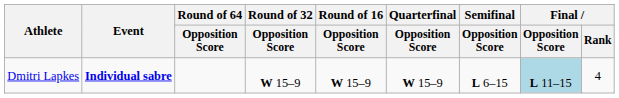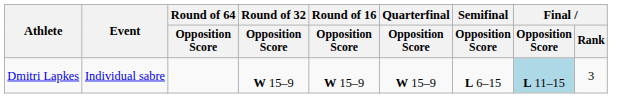Dmitri Lapkes | Event: bold -> normal
Dmitri Lapkes | Final / Rank: 4 -> 3
